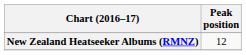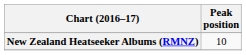New Zealand Heatseeker Albums (RMNZ) | Peak position: 12 -> 10
